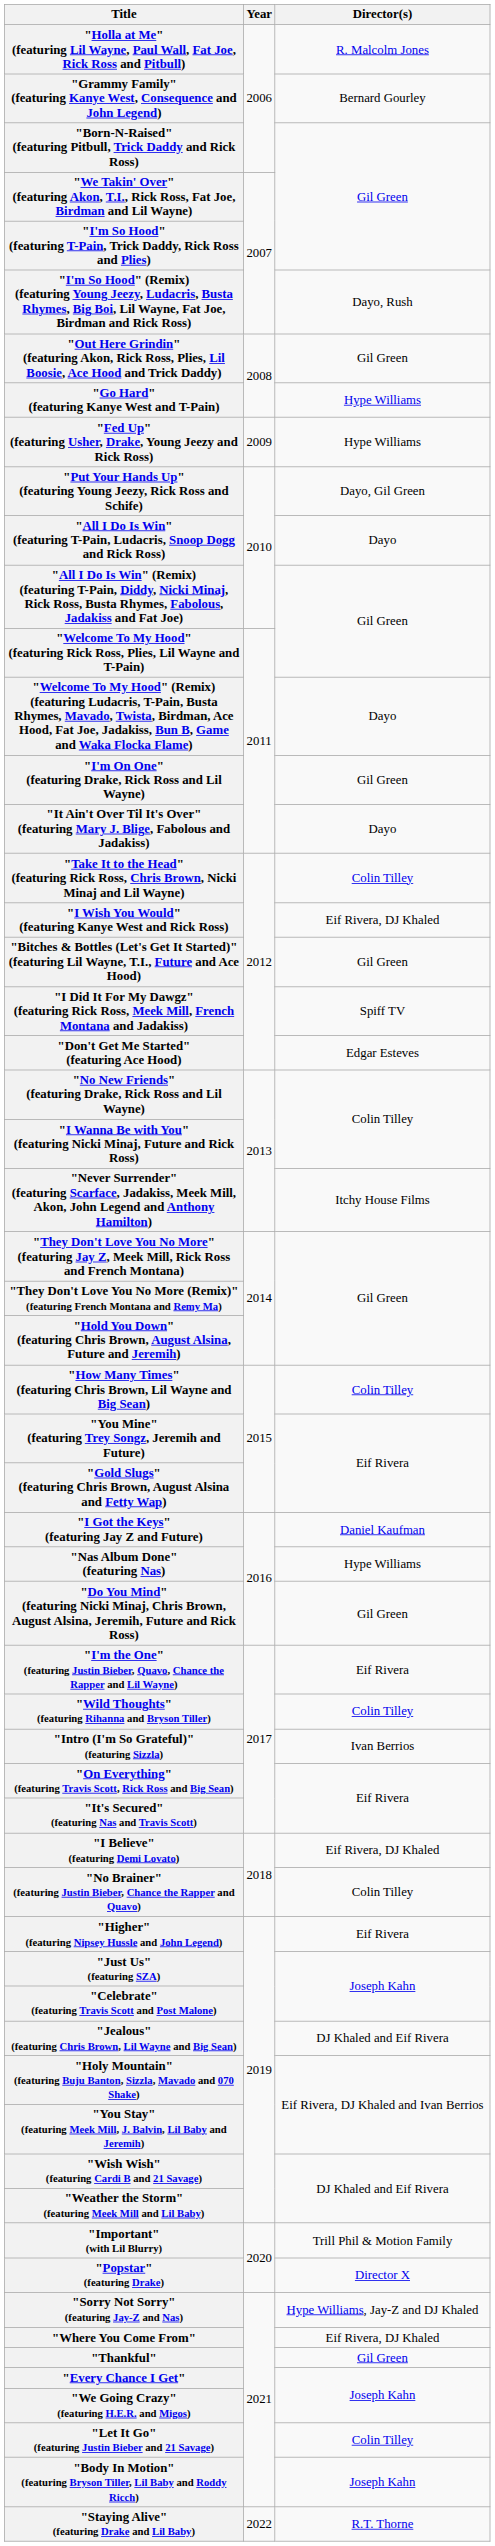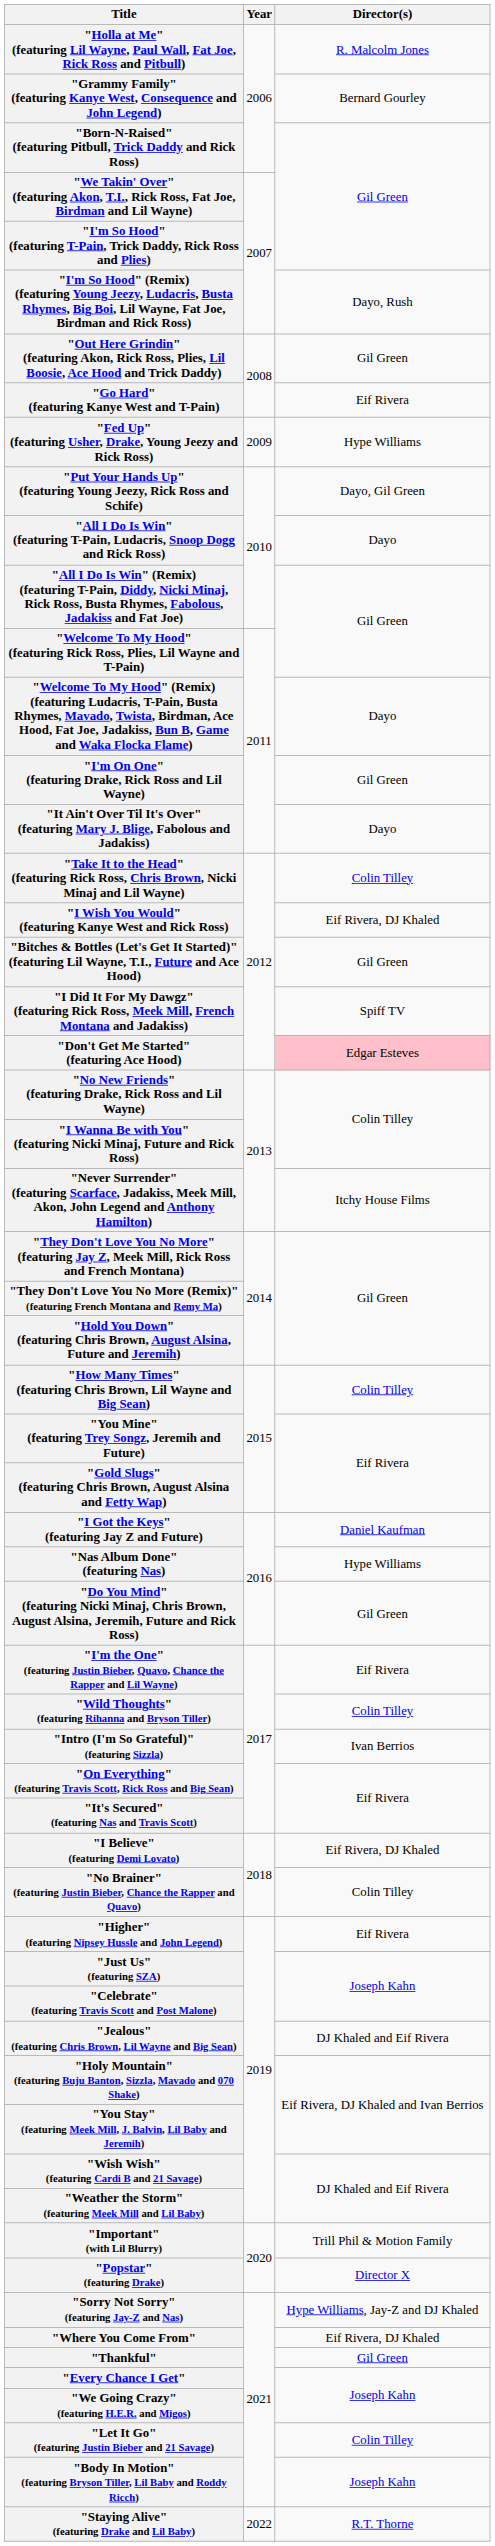"Go Hard" (featuring Kanye West and T-Pain) | Director(s): Hype Williams -> Eif Rivera
"Don't Get Me Started" (featuring Ace Hood) | Director(s): no background -> pink background
